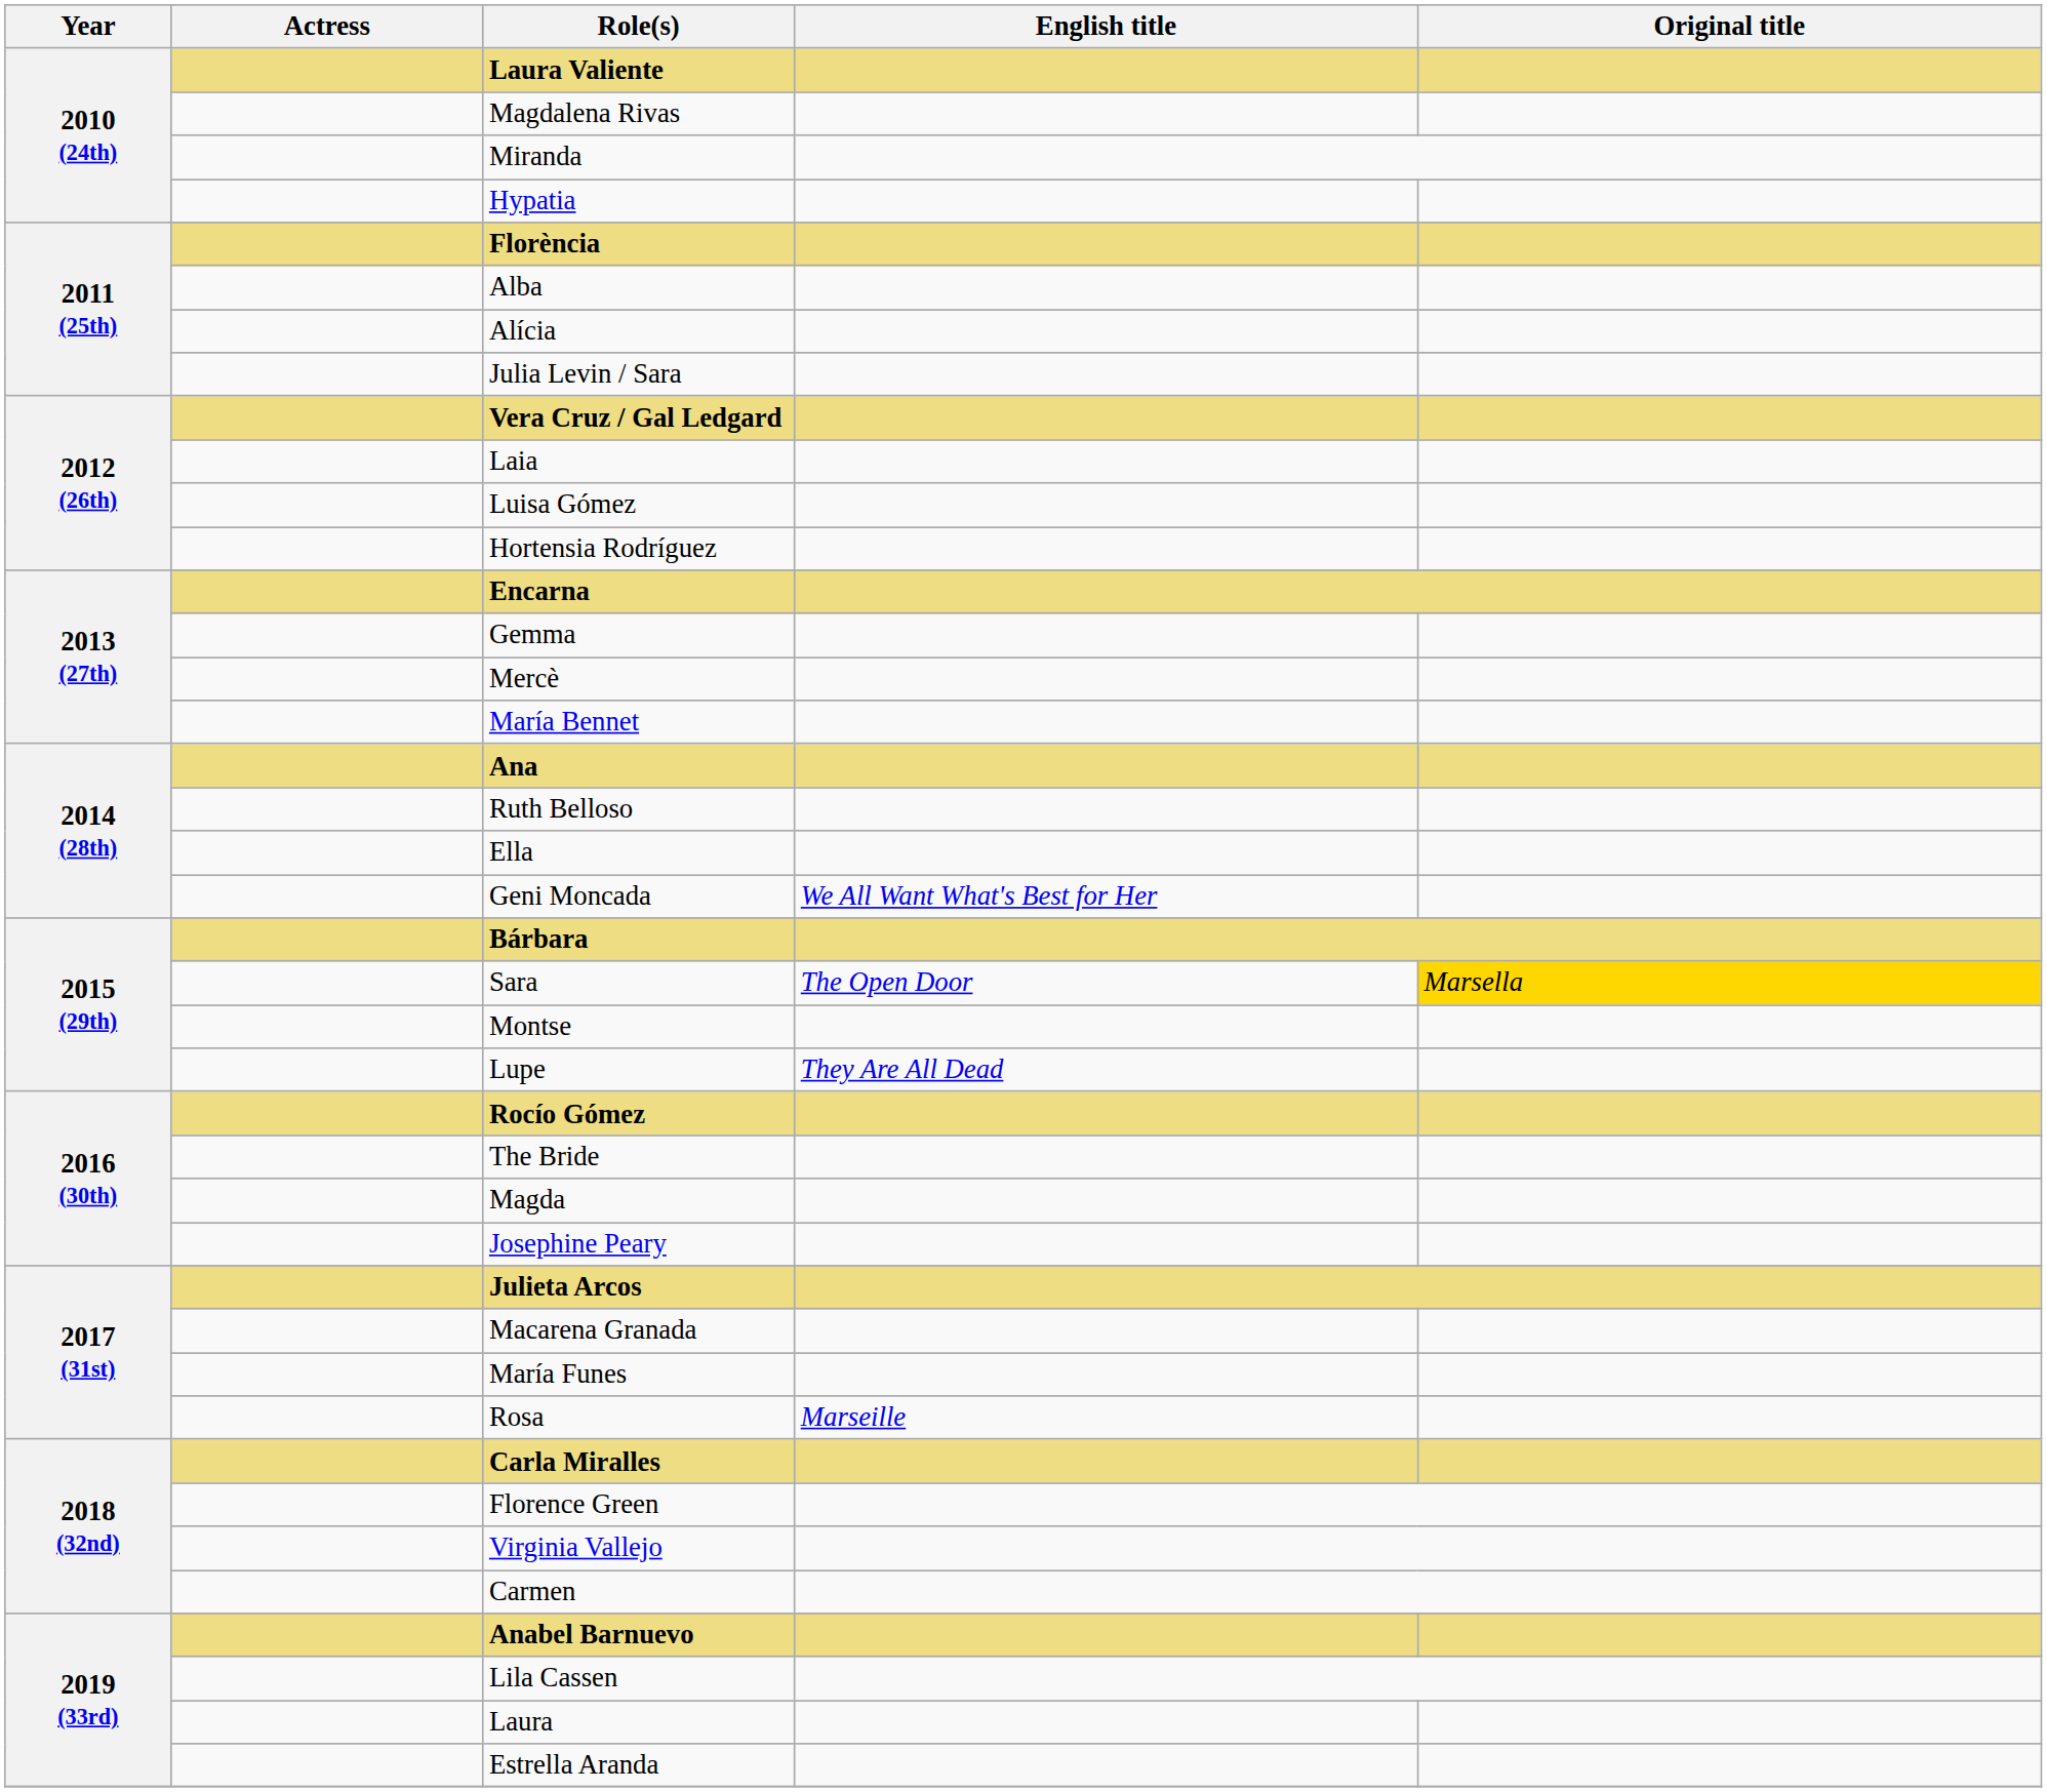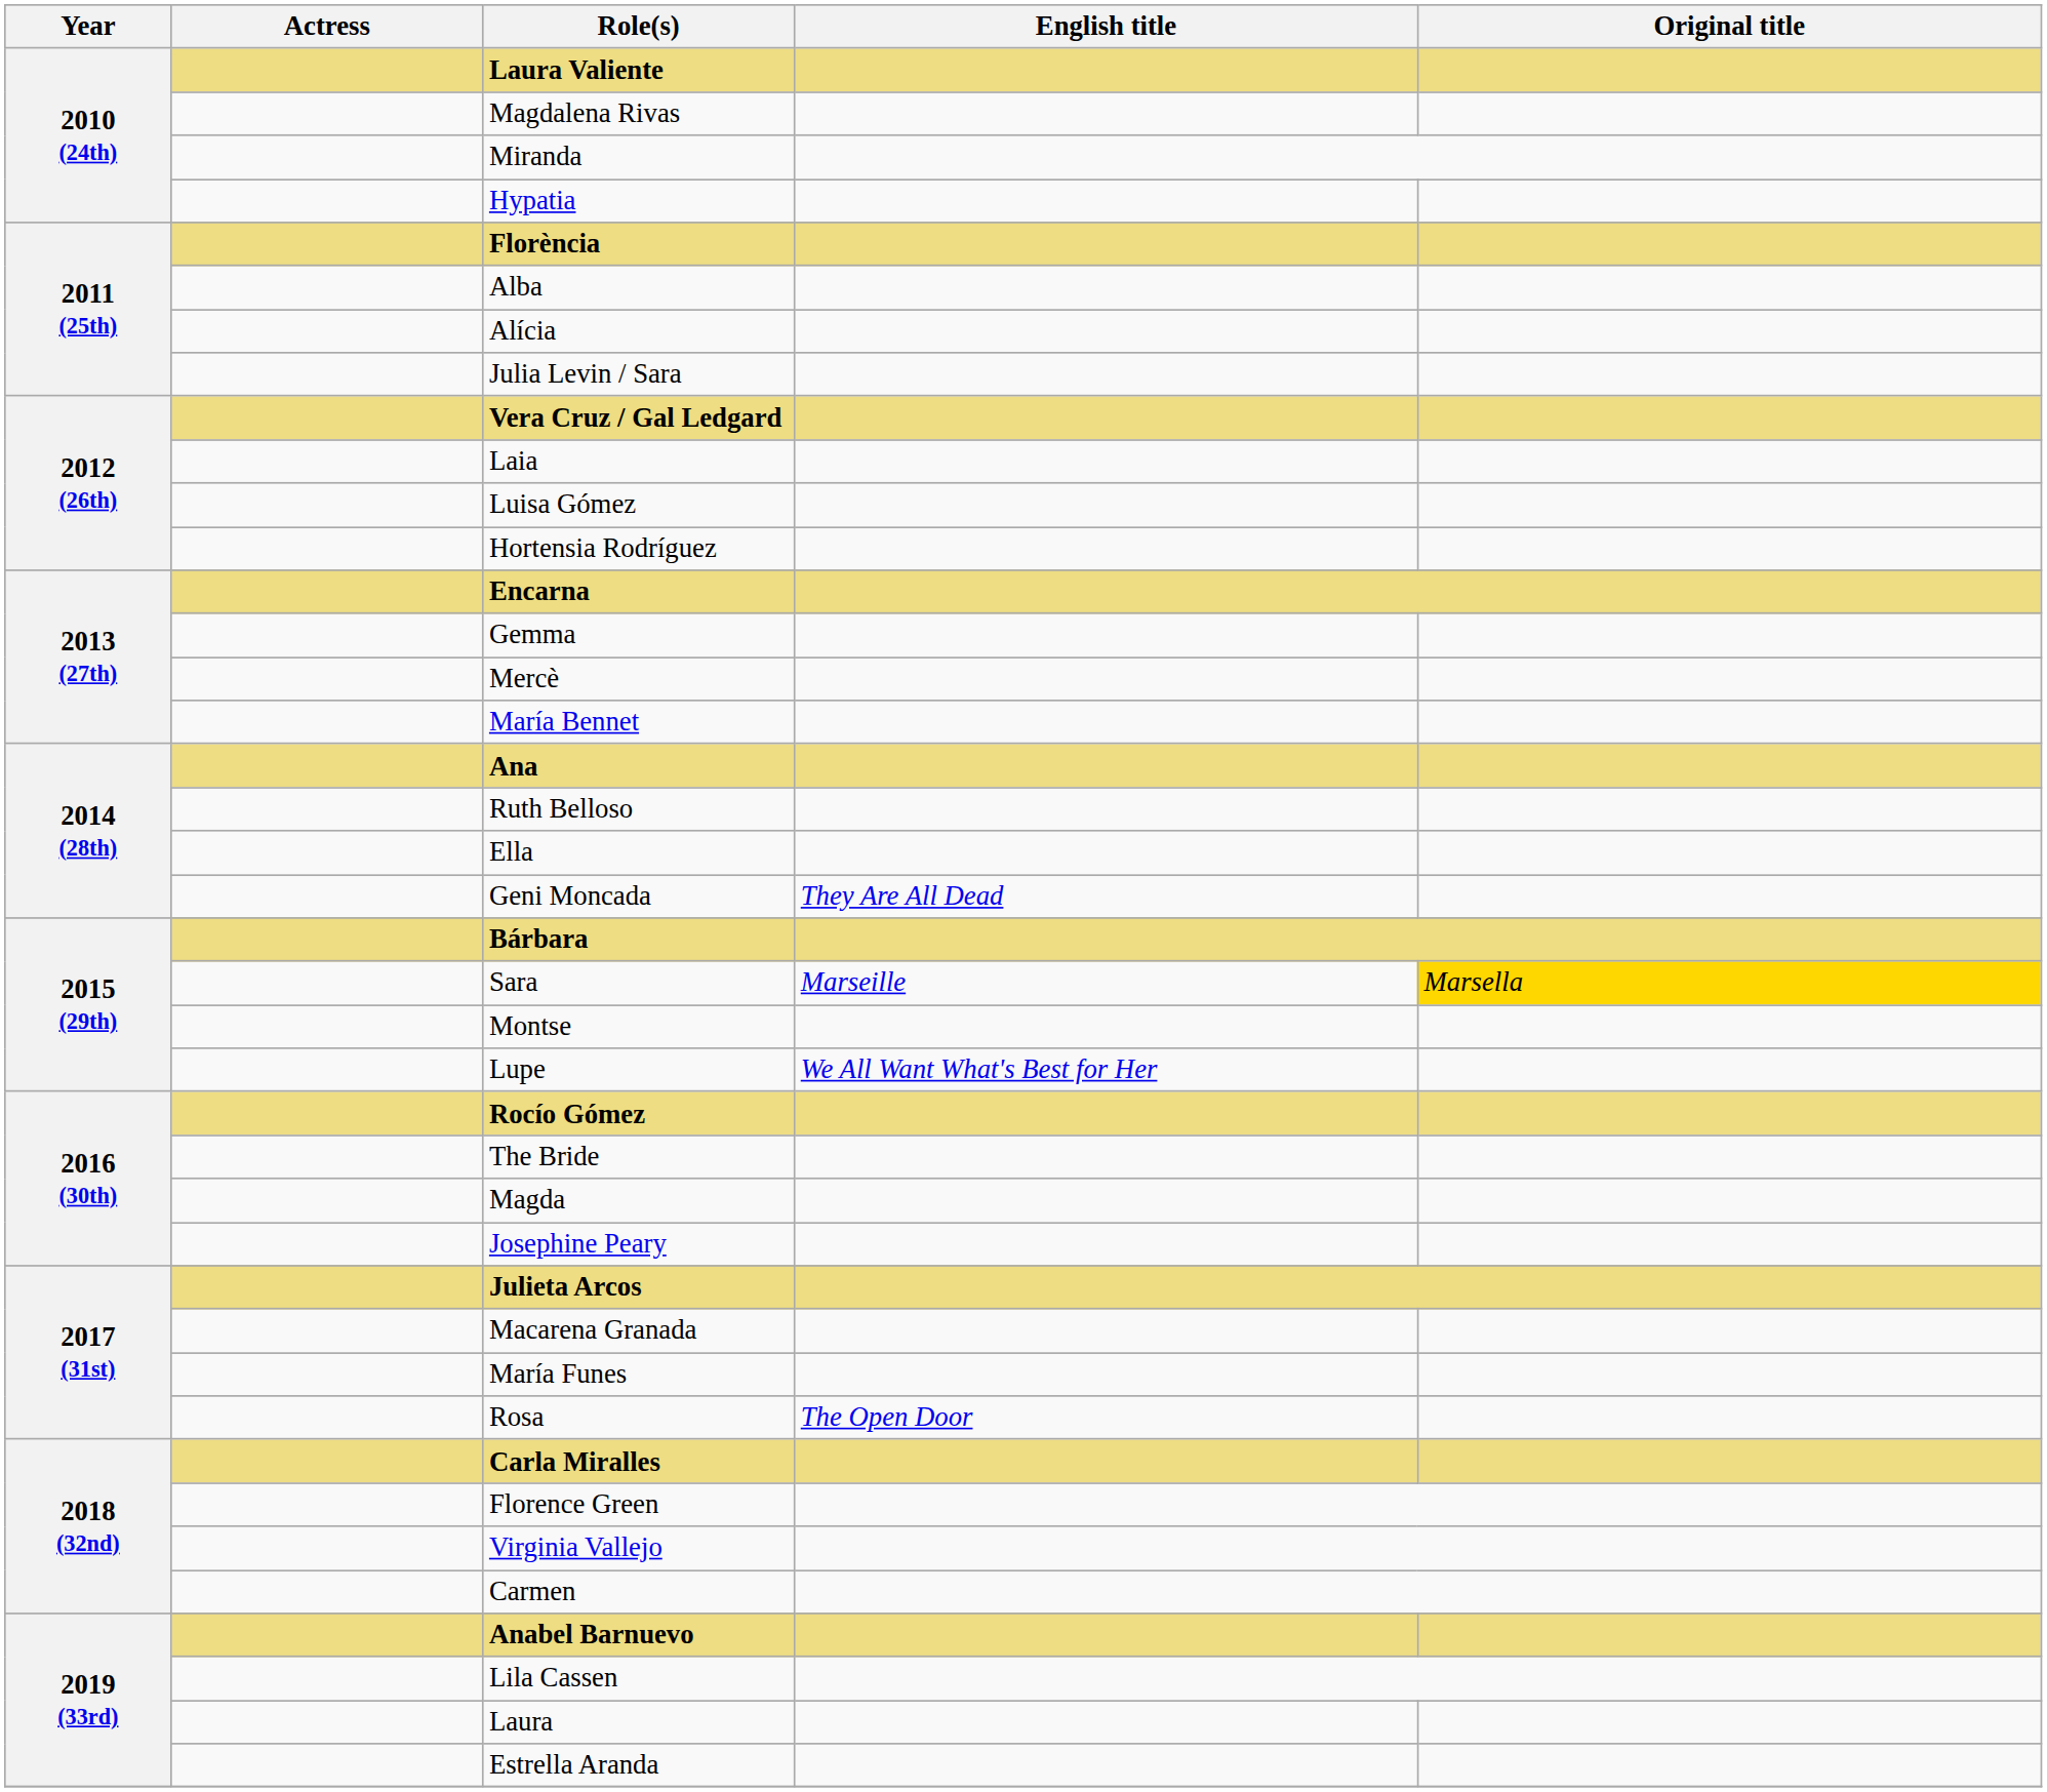Geni Moncada | English title: We All Want What's Best for Her -> They Are All Dead
Sara | English title: The Open Door -> Marseille
Lupe | English title: They Are All Dead -> We All Want What's Best for Her
Rosa | English title: Marseille -> The Open Door
